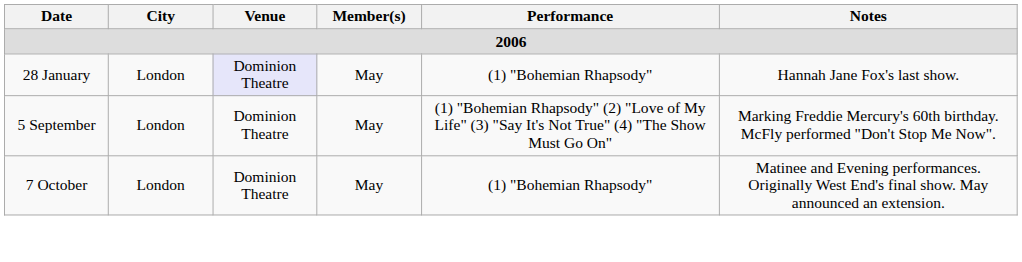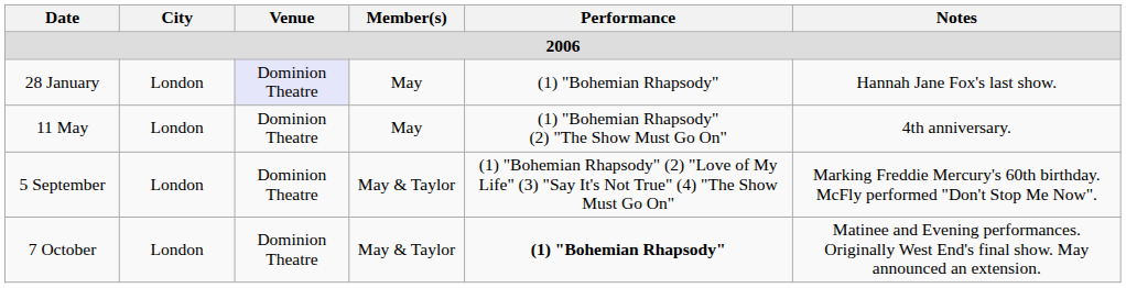+ row: 11 May | London | Dominion Theatre | May | (1) "Bohemian Rhapsody" (2) "The Show Must Go On" | 4th anniversary.
5 September | Member(s): May -> May & Taylor
7 October | Member(s): May -> May & Taylor
7 October | Performance: normal -> bold
